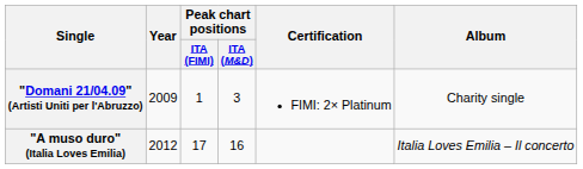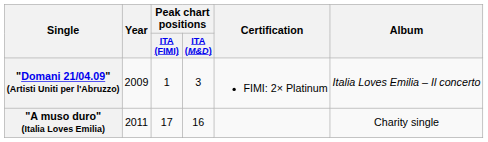"Domani 21/04.09" (Artisti Uniti per l'Abruzzo) | Album: Charity single -> Italia Loves Emilia – Il concerto
"A muso duro" (Italia Loves Emilia) | Year: 2012 -> 2011
"A muso duro" (Italia Loves Emilia) | Album: Italia Loves Emilia – Il concerto -> Charity single
